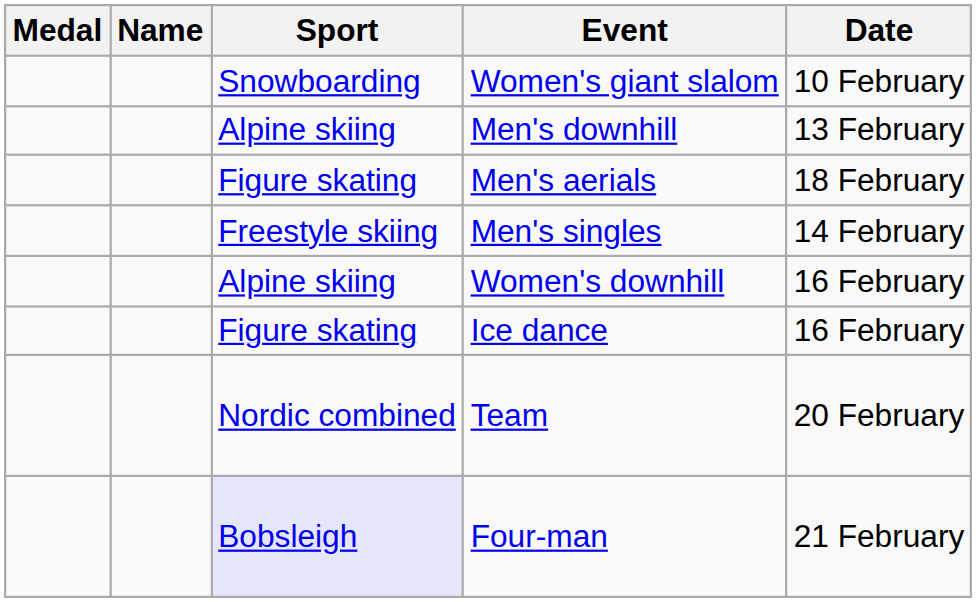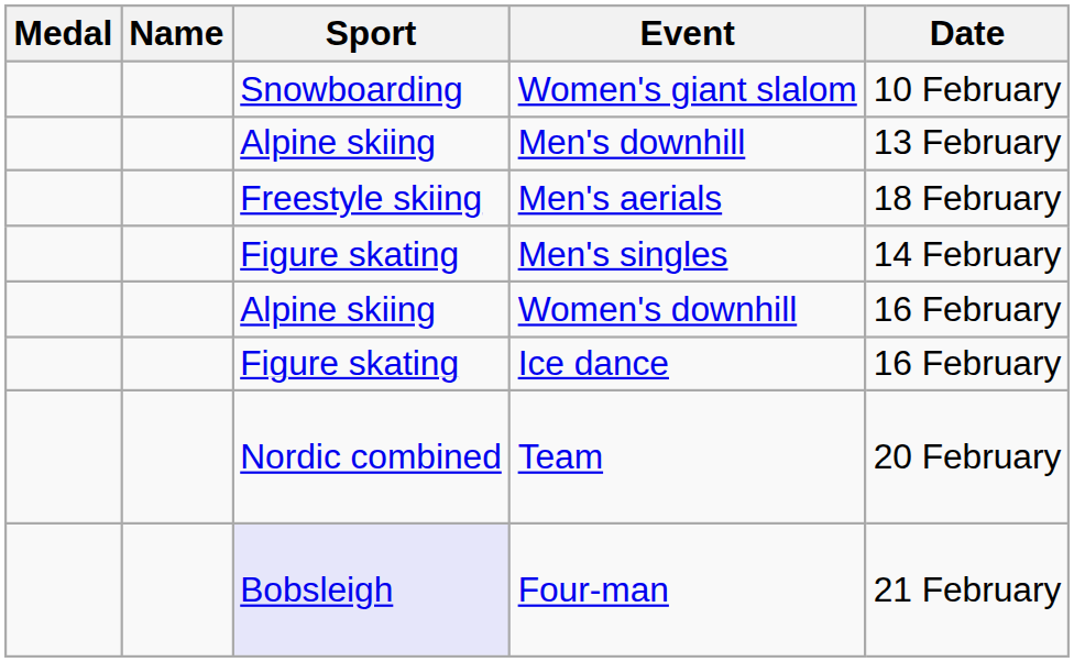Men's aerials | Sport: Figure skating -> Freestyle skiing
Men's singles | Sport: Freestyle skiing -> Figure skating
